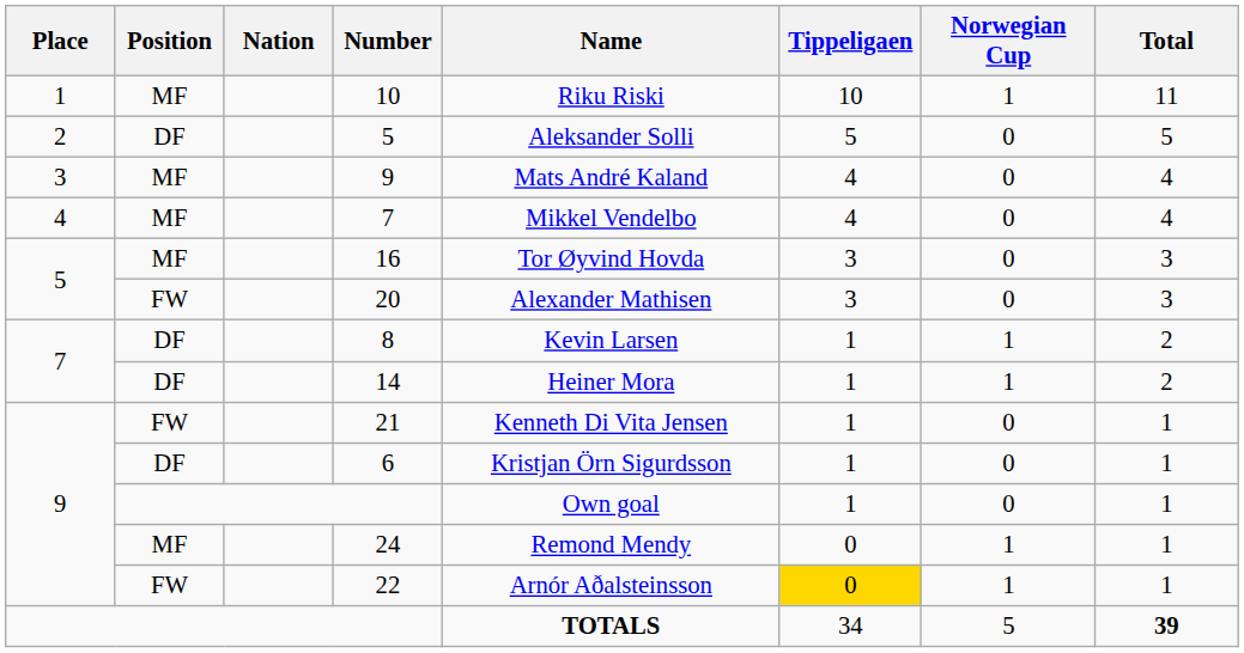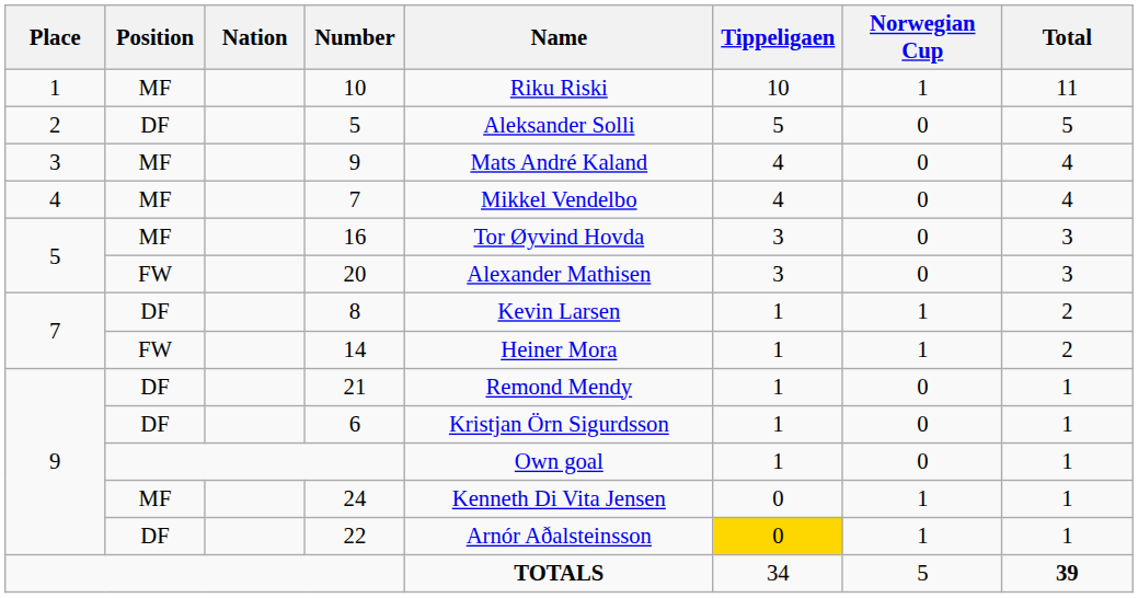14 | Position: DF -> FW
21 | Position: FW -> DF
21 | Name: Kenneth Di Vita Jensen -> Remond Mendy
24 | Name: Remond Mendy -> Kenneth Di Vita Jensen
22 | Position: FW -> DF
